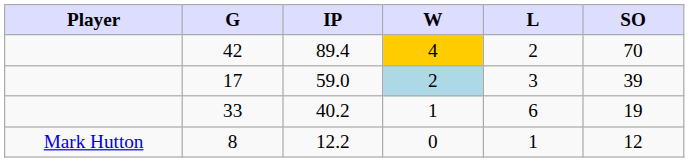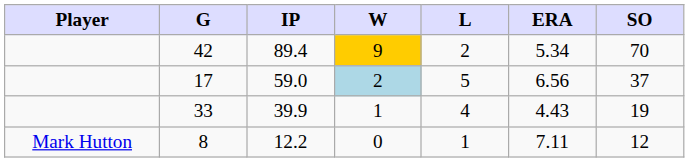+ column: ERA | 5.34 | 6.56 | 4.43 | 7.11
42 | W: 4 -> 9
17 | L: 3 -> 5
17 | SO: 39 -> 37
33 | IP: 40.2 -> 39.9
33 | L: 6 -> 4
